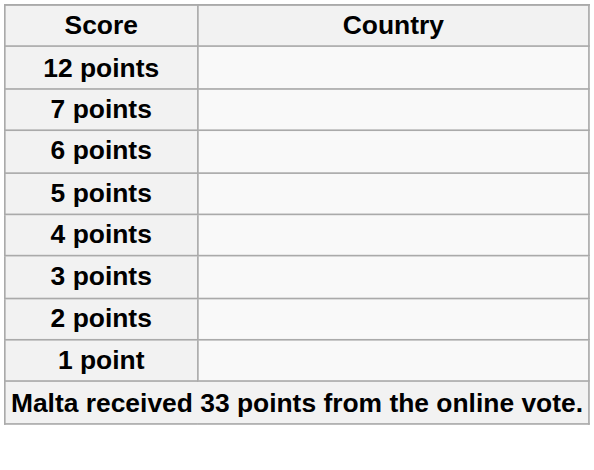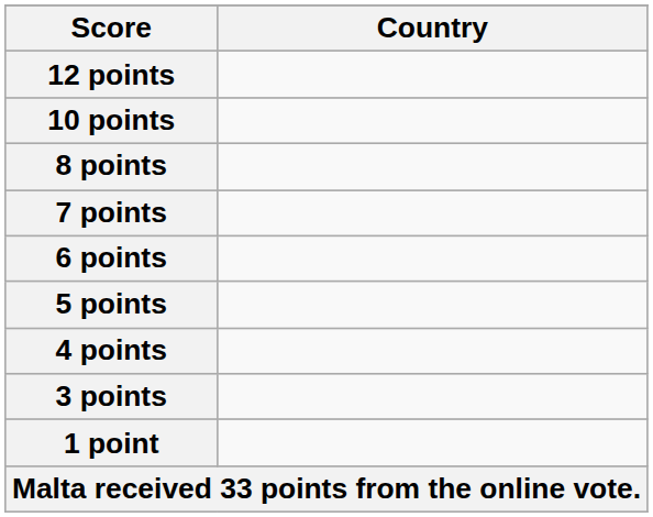+ row: 10 points
+ row: 8 points
- row: 2 points
